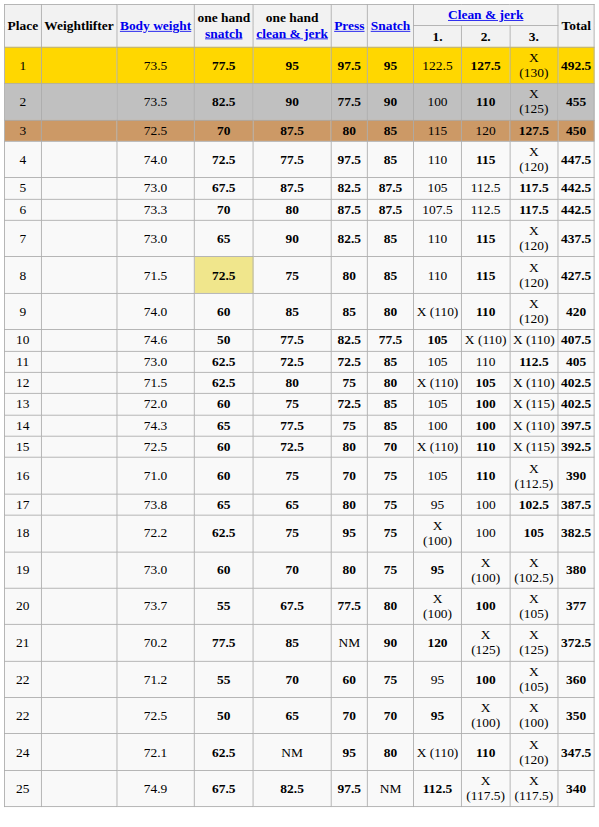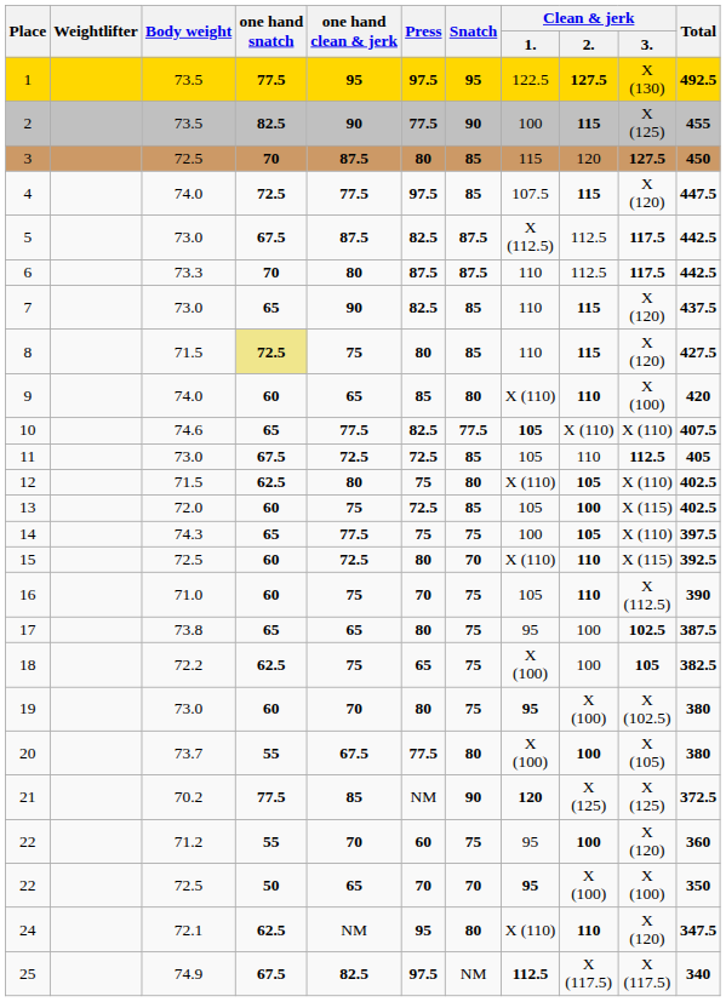2 | Clean & jerk / 2.: 110 -> 115
4 | Clean & jerk / 1.: 110 -> 107.5
5 | Clean & jerk / 1.: 105 -> X (112.5)
6 | Clean & jerk / 1.: 107.5 -> 110
9 | one hand clean & jerk: 85 -> 65
9 | Clean & jerk / 3.: X (120) -> X (100)
10 | one hand snatch: 50 -> 65
11 | one hand snatch: 62.5 -> 67.5
14 | Snatch: 85 -> 75
14 | Clean & jerk / 2.: 100 -> 105
18 | Press: 95 -> 65
20 | Total: 377 -> 380
22 / 71.2 | Clean & jerk / 3.: X (105) -> X (120)
